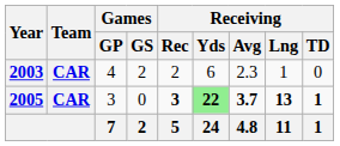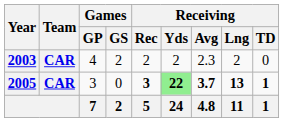2003 | Receiving / Yds: 6 -> 2
2003 | Receiving / Lng: 1 -> 2
